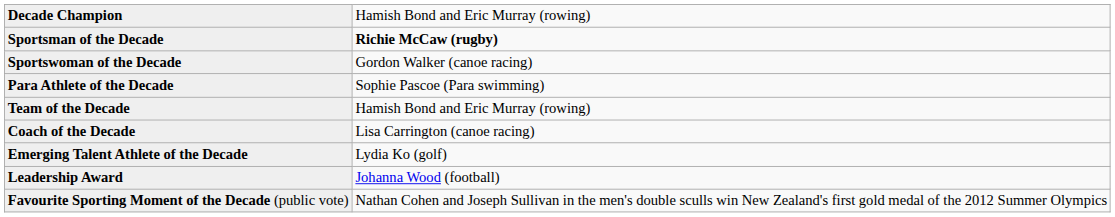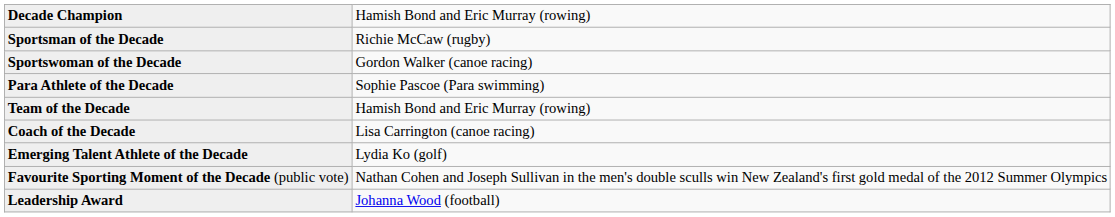Sportsman of the Decade | column 2: bold -> normal
rows swapped: Leadership Award <-> Favourite Sporting Moment of the Decade (public vote)
